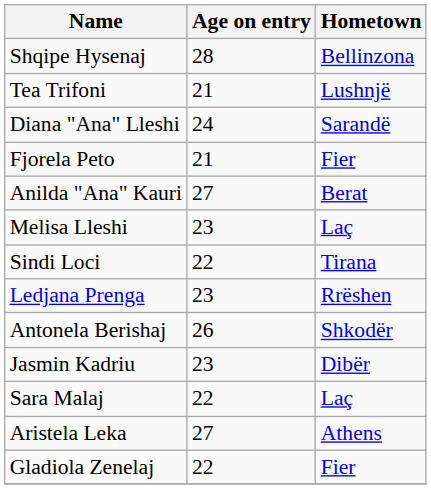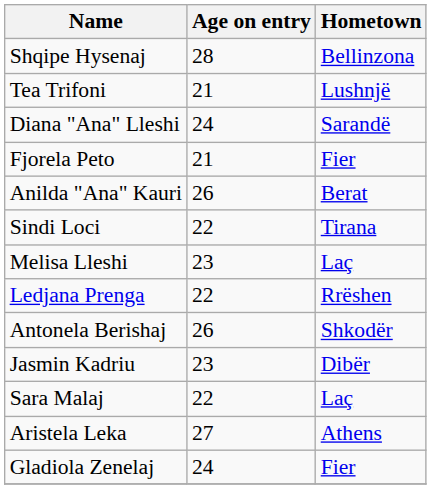Anilda "Ana" Kauri | Age on entry: 27 -> 26
rows swapped: Sindi Loci <-> Melisa Lleshi
Ledjana Prenga | Age on entry: 23 -> 22
Gladiola Zenelaj | Age on entry: 22 -> 24
